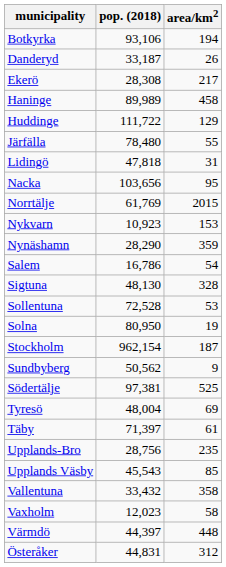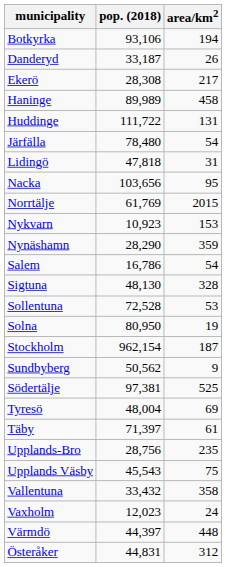Huddinge | area/km2: 129 -> 131
Järfälla | area/km2: 55 -> 54
Upplands Väsby | area/km2: 85 -> 75
Vaxholm | area/km2: 58 -> 24
